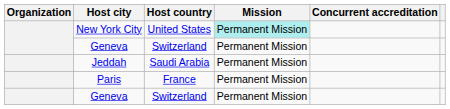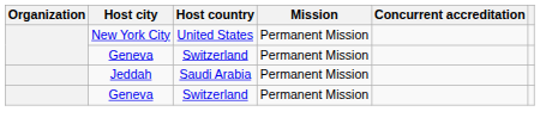New York City | Mission: paleturquoise background -> no background
- row: Paris | France | Permanent Mission
